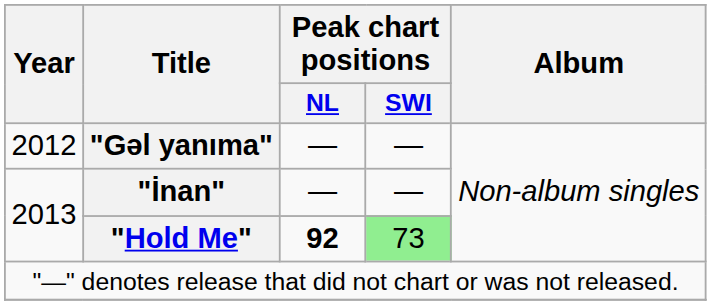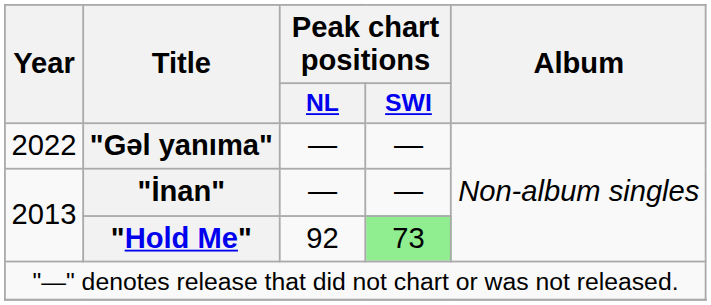"Gəl yanıma" | Year: 2012 -> 2022
"Hold Me" | Peak chart positions / NL: bold -> normal
